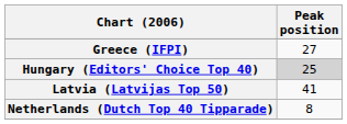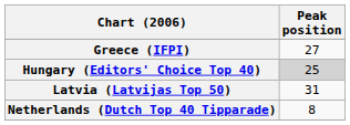Latvia (Latvijas Top 50) | Peak position: 41 -> 31
